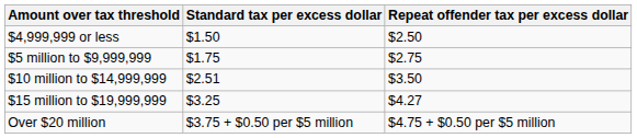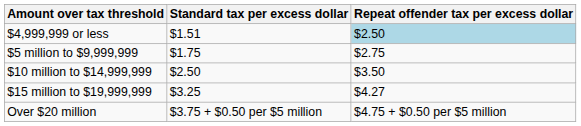$4,999,999 or less | Standard tax per excess dollar: $1.50 -> $1.51
$4,999,999 or less | Repeat offender tax per excess dollar: no background -> lightblue background
$10 million to $14,999,999 | Standard tax per excess dollar: $2.51 -> $2.50
